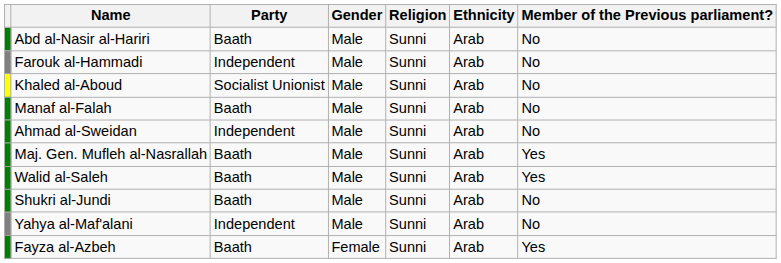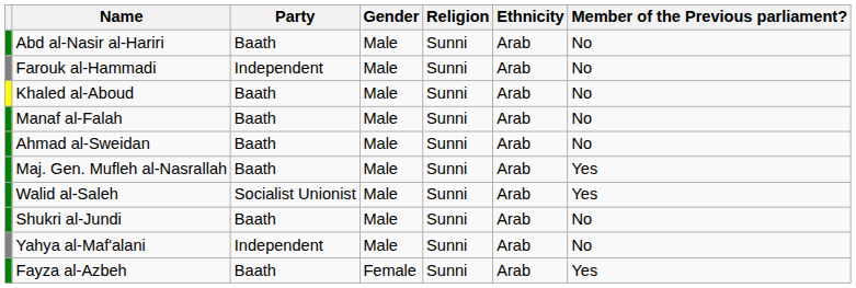Khaled al-Aboud | Party: Socialist Unionist -> Baath
Ahmad al-Sweidan | Party: Independent -> Baath
Walid al-Saleh | Party: Baath -> Socialist Unionist
